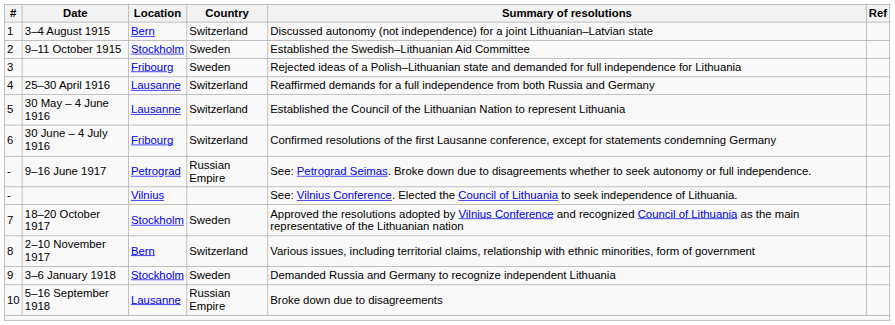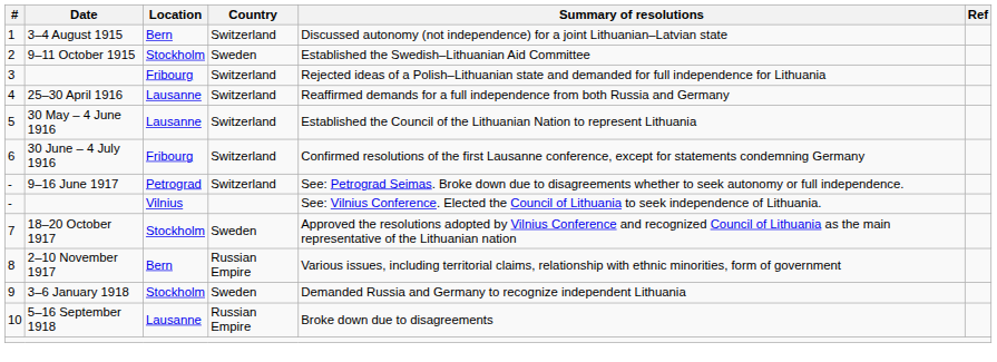3 | Country: Sweden -> Switzerland
- / 9–16 June 1917 | Country: Russian Empire -> Switzerland
8 | Country: Switzerland -> Russian Empire
